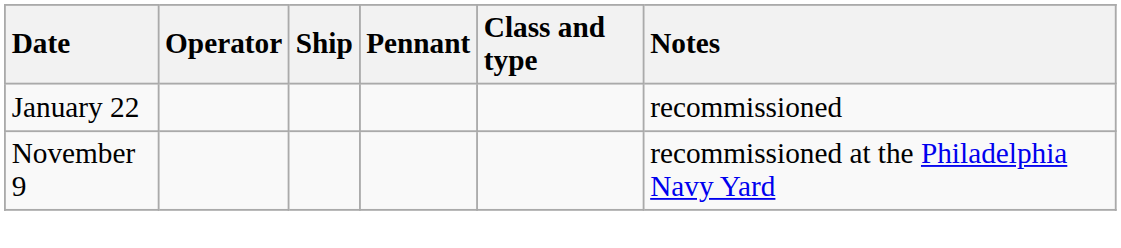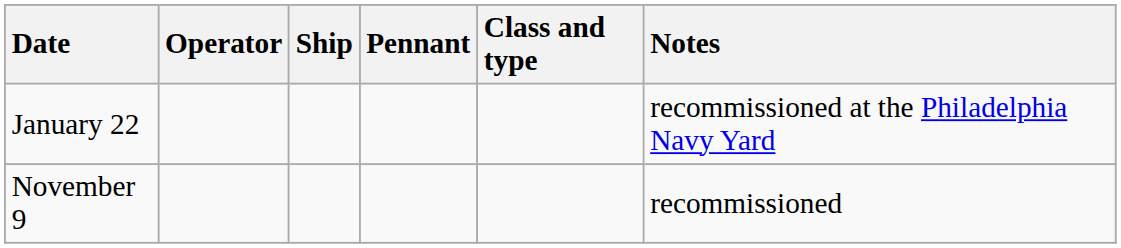January 22 | Notes: recommissioned -> recommissioned at the Philadelphia Navy Yard
November 9 | Notes: recommissioned at the Philadelphia Navy Yard -> recommissioned
